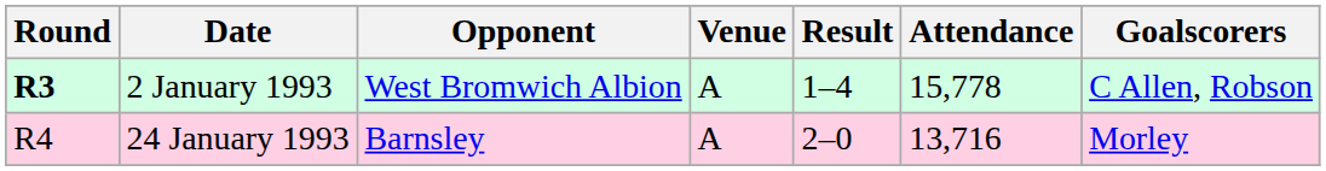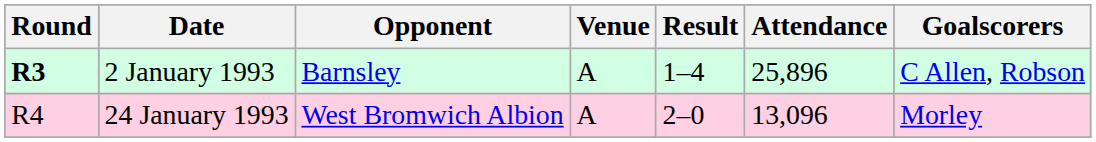2 January 1993 | Opponent: West Bromwich Albion -> Barnsley
2 January 1993 | Attendance: 15,778 -> 25,896
24 January 1993 | Opponent: Barnsley -> West Bromwich Albion
24 January 1993 | Attendance: 13,716 -> 13,096
